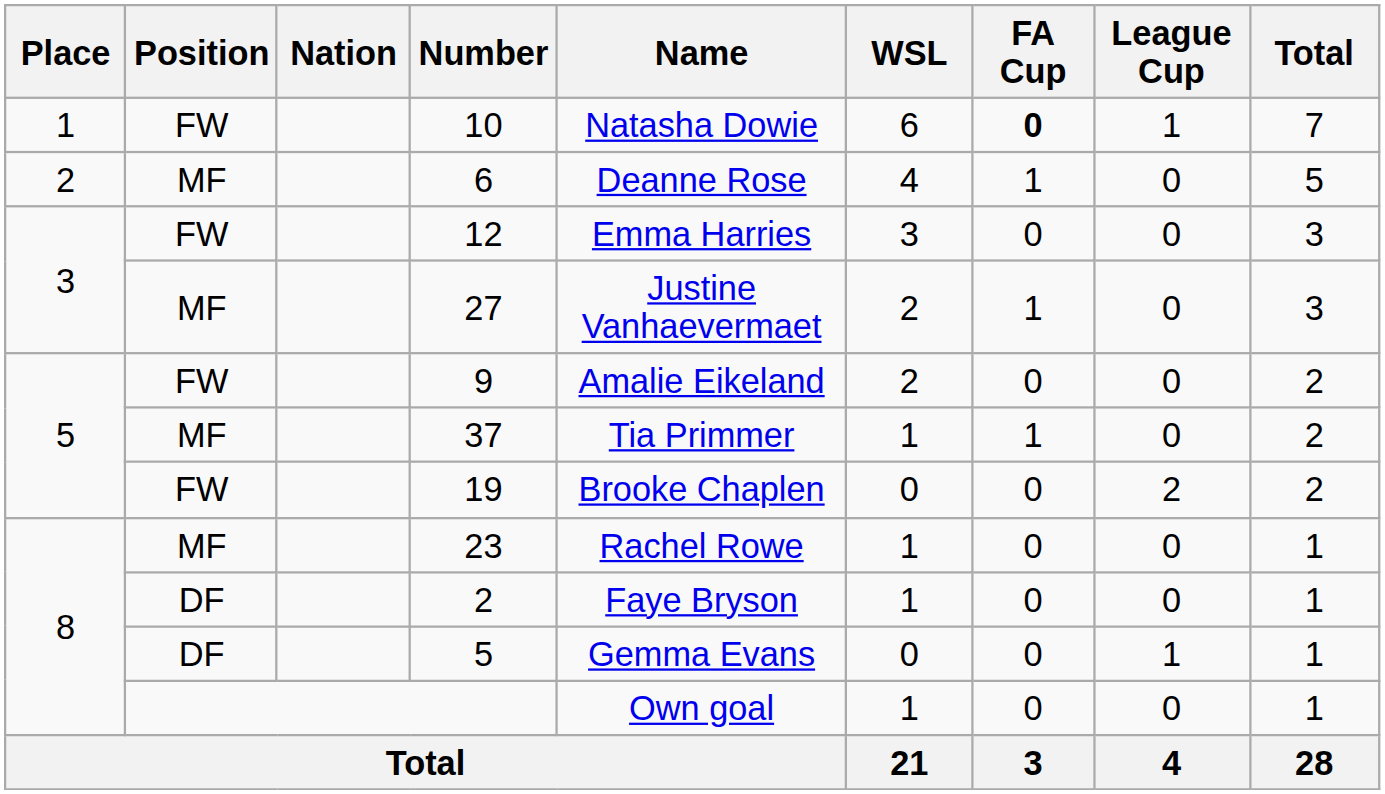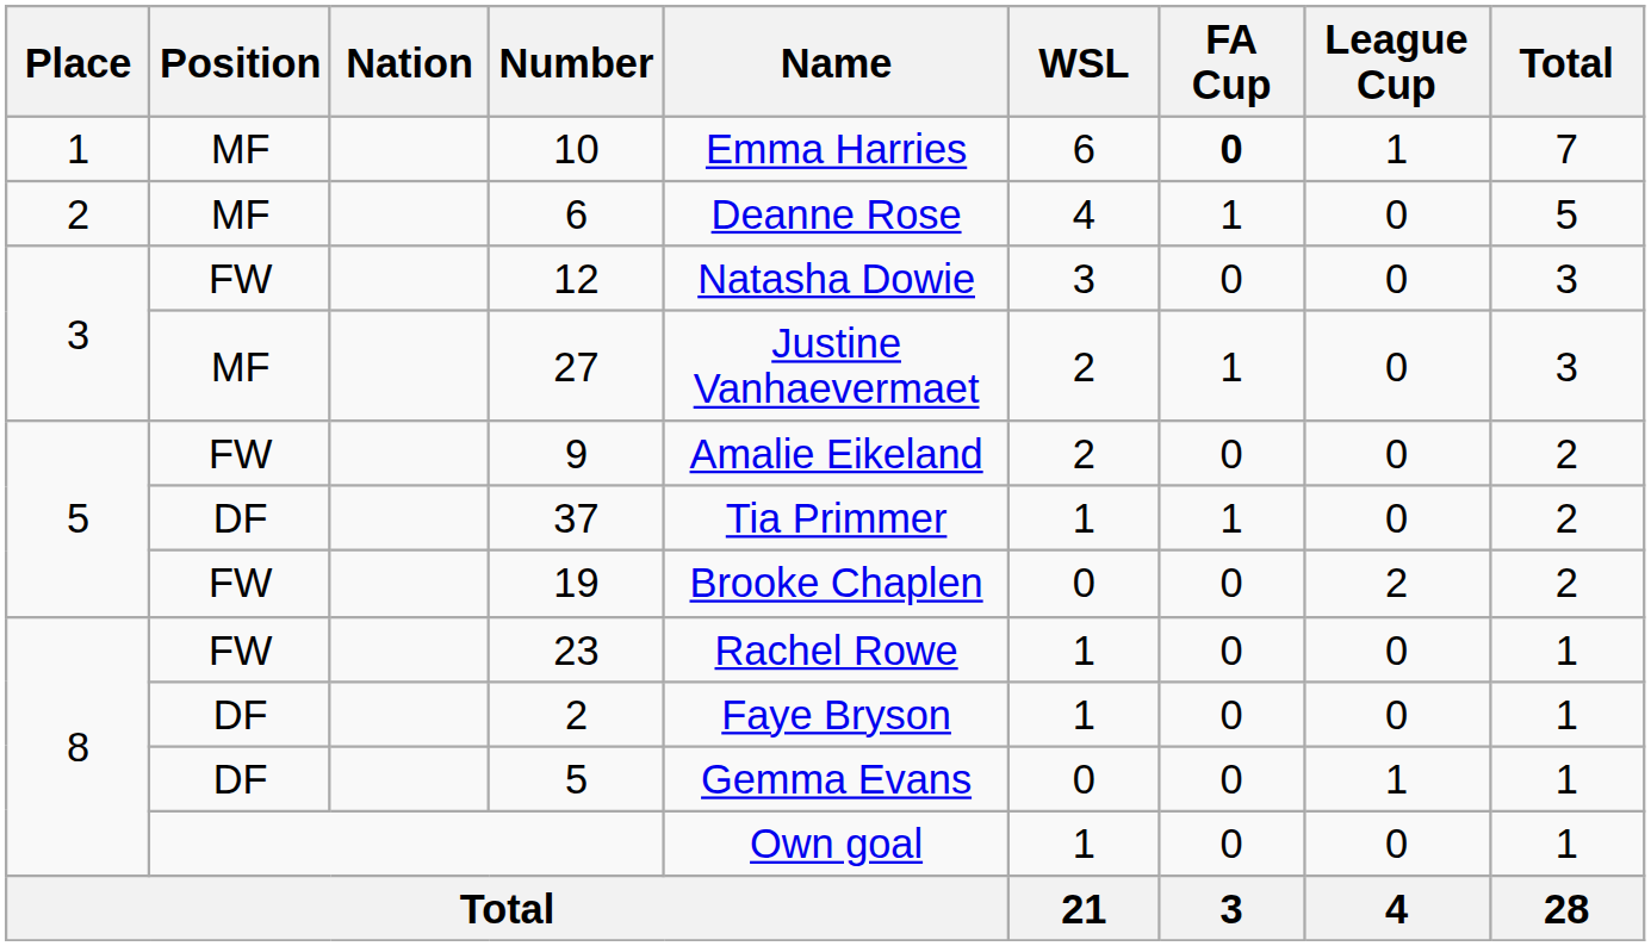10 | Position: FW -> MF
10 | Name: Natasha Dowie -> Emma Harries
12 | Name: Emma Harries -> Natasha Dowie
37 | Position: MF -> DF
23 | Position: MF -> FW
